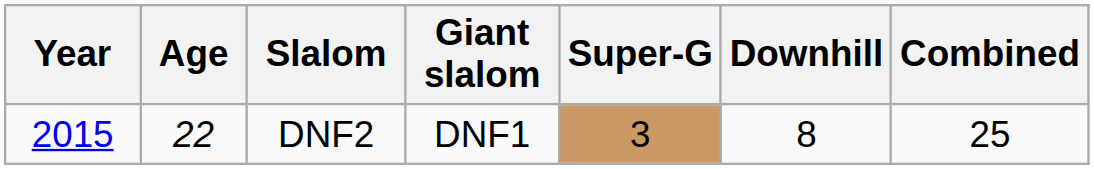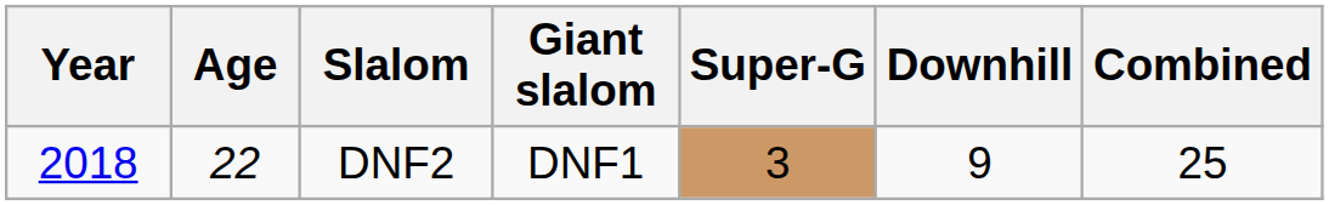DNF2 | Year: 2015 -> 2018
DNF2 | Downhill: 8 -> 9
